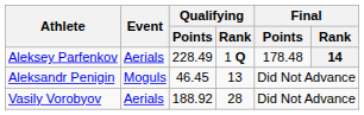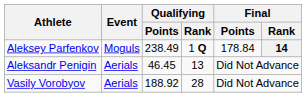Aleksey Parfenkov | Event: Aerials -> Moguls
Aleksey Parfenkov | Qualifying / Points: 228.49 -> 238.49
Aleksey Parfenkov | Final / Points: 178.48 -> 178.84
Aleksandr Penigin | Event: Moguls -> Aerials
